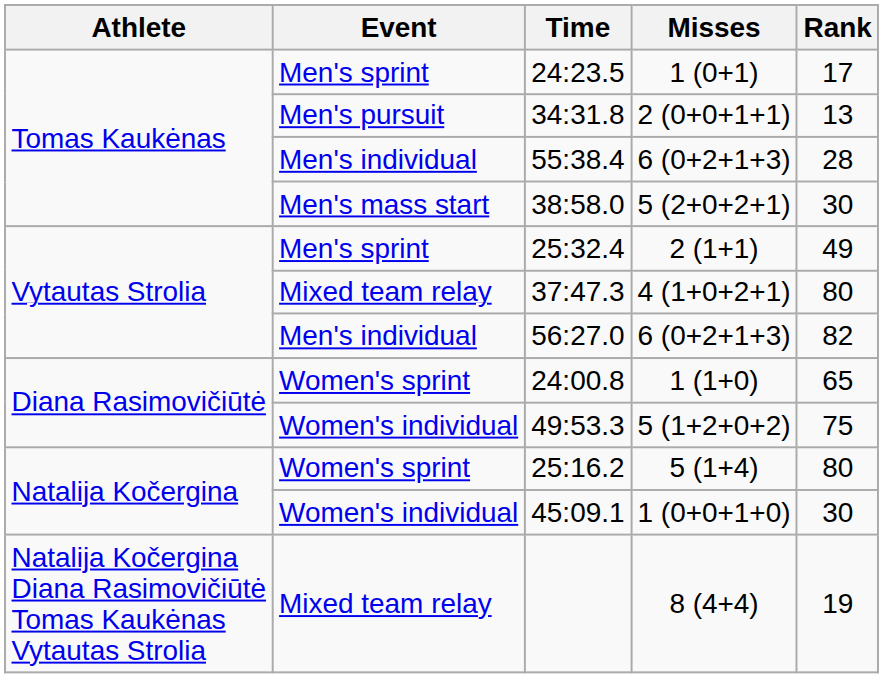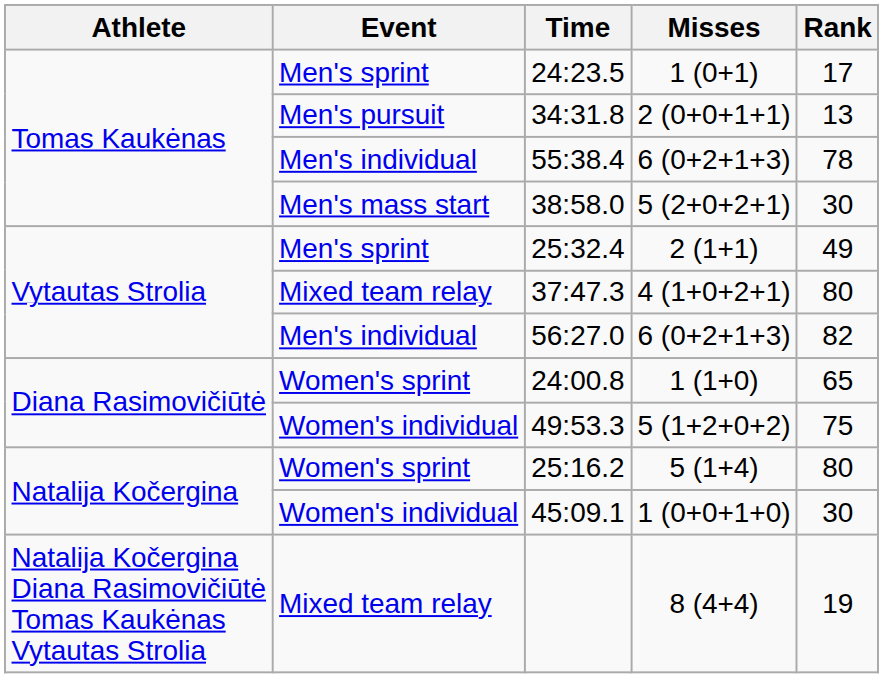55:38.4 | Rank: 28 -> 78
